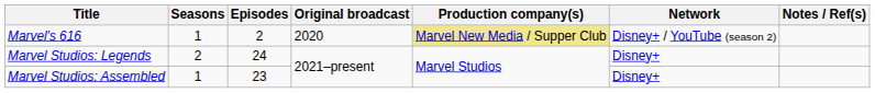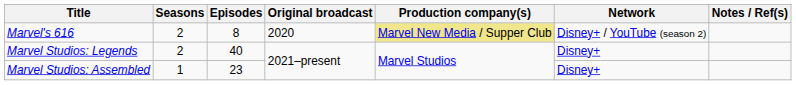Marvel's 616 | Seasons: 1 -> 2
Marvel's 616 | Episodes: 2 -> 8
Marvel Studios: Legends | Episodes: 24 -> 40
